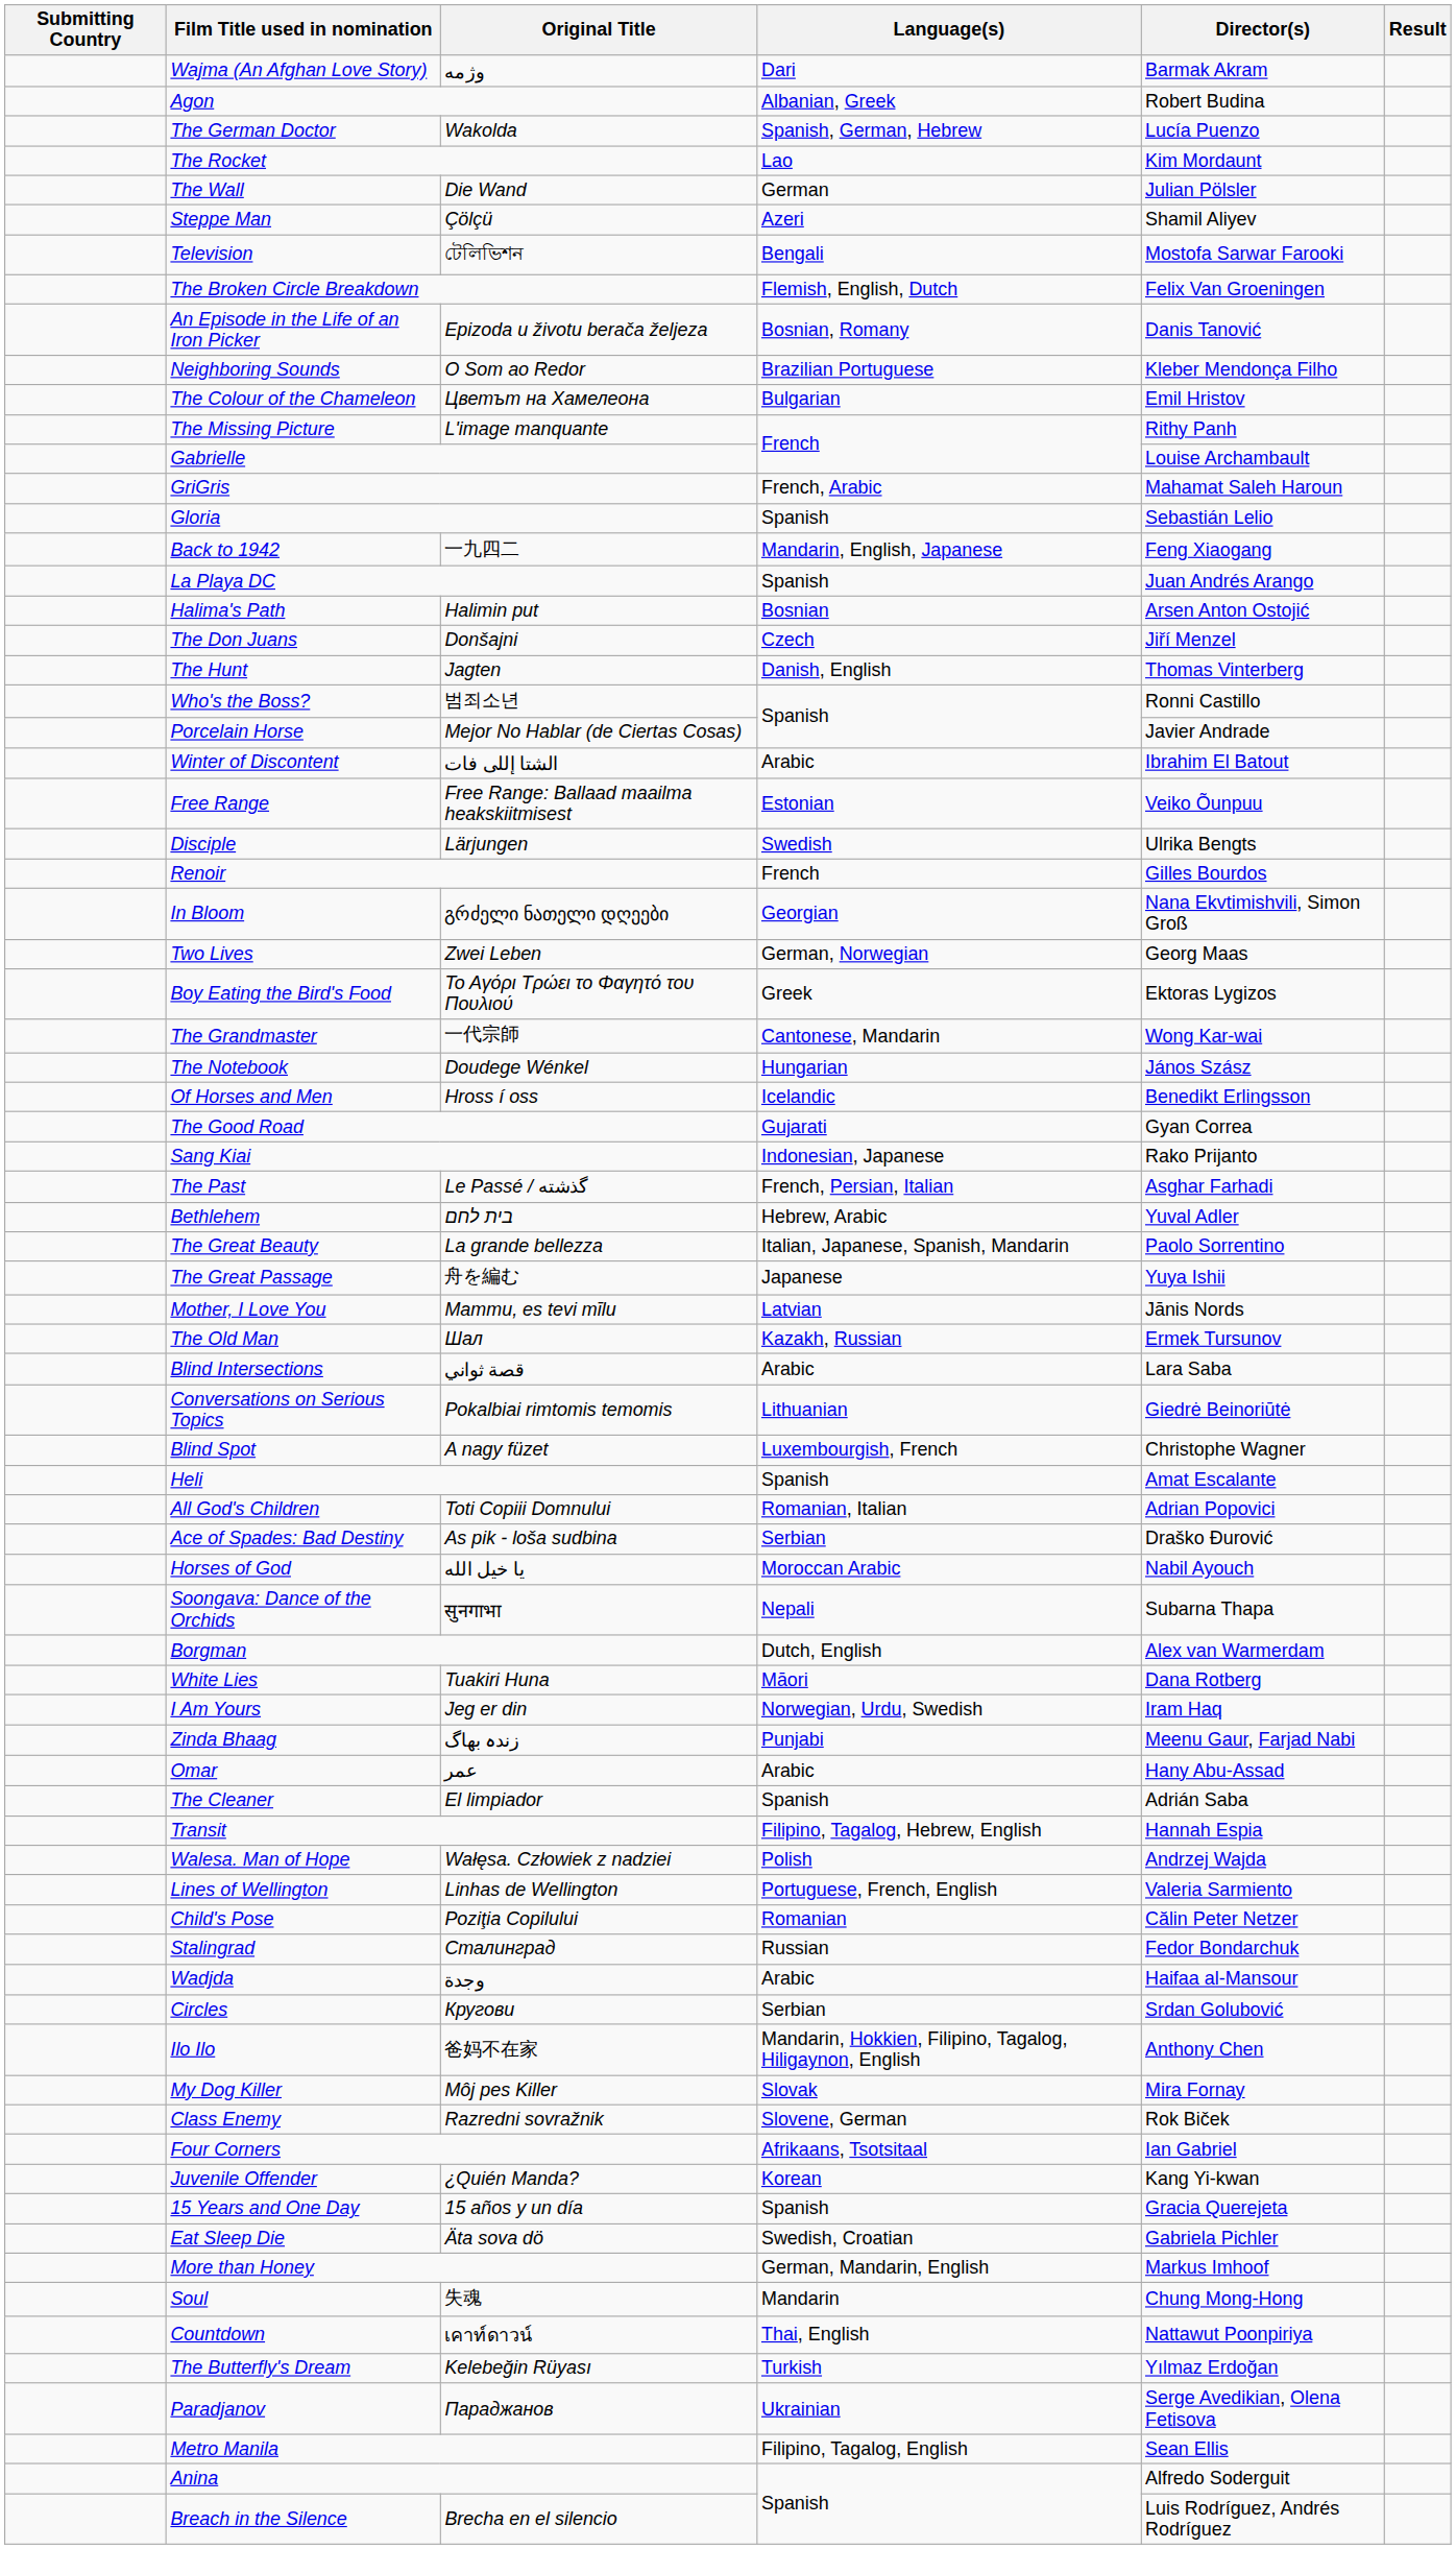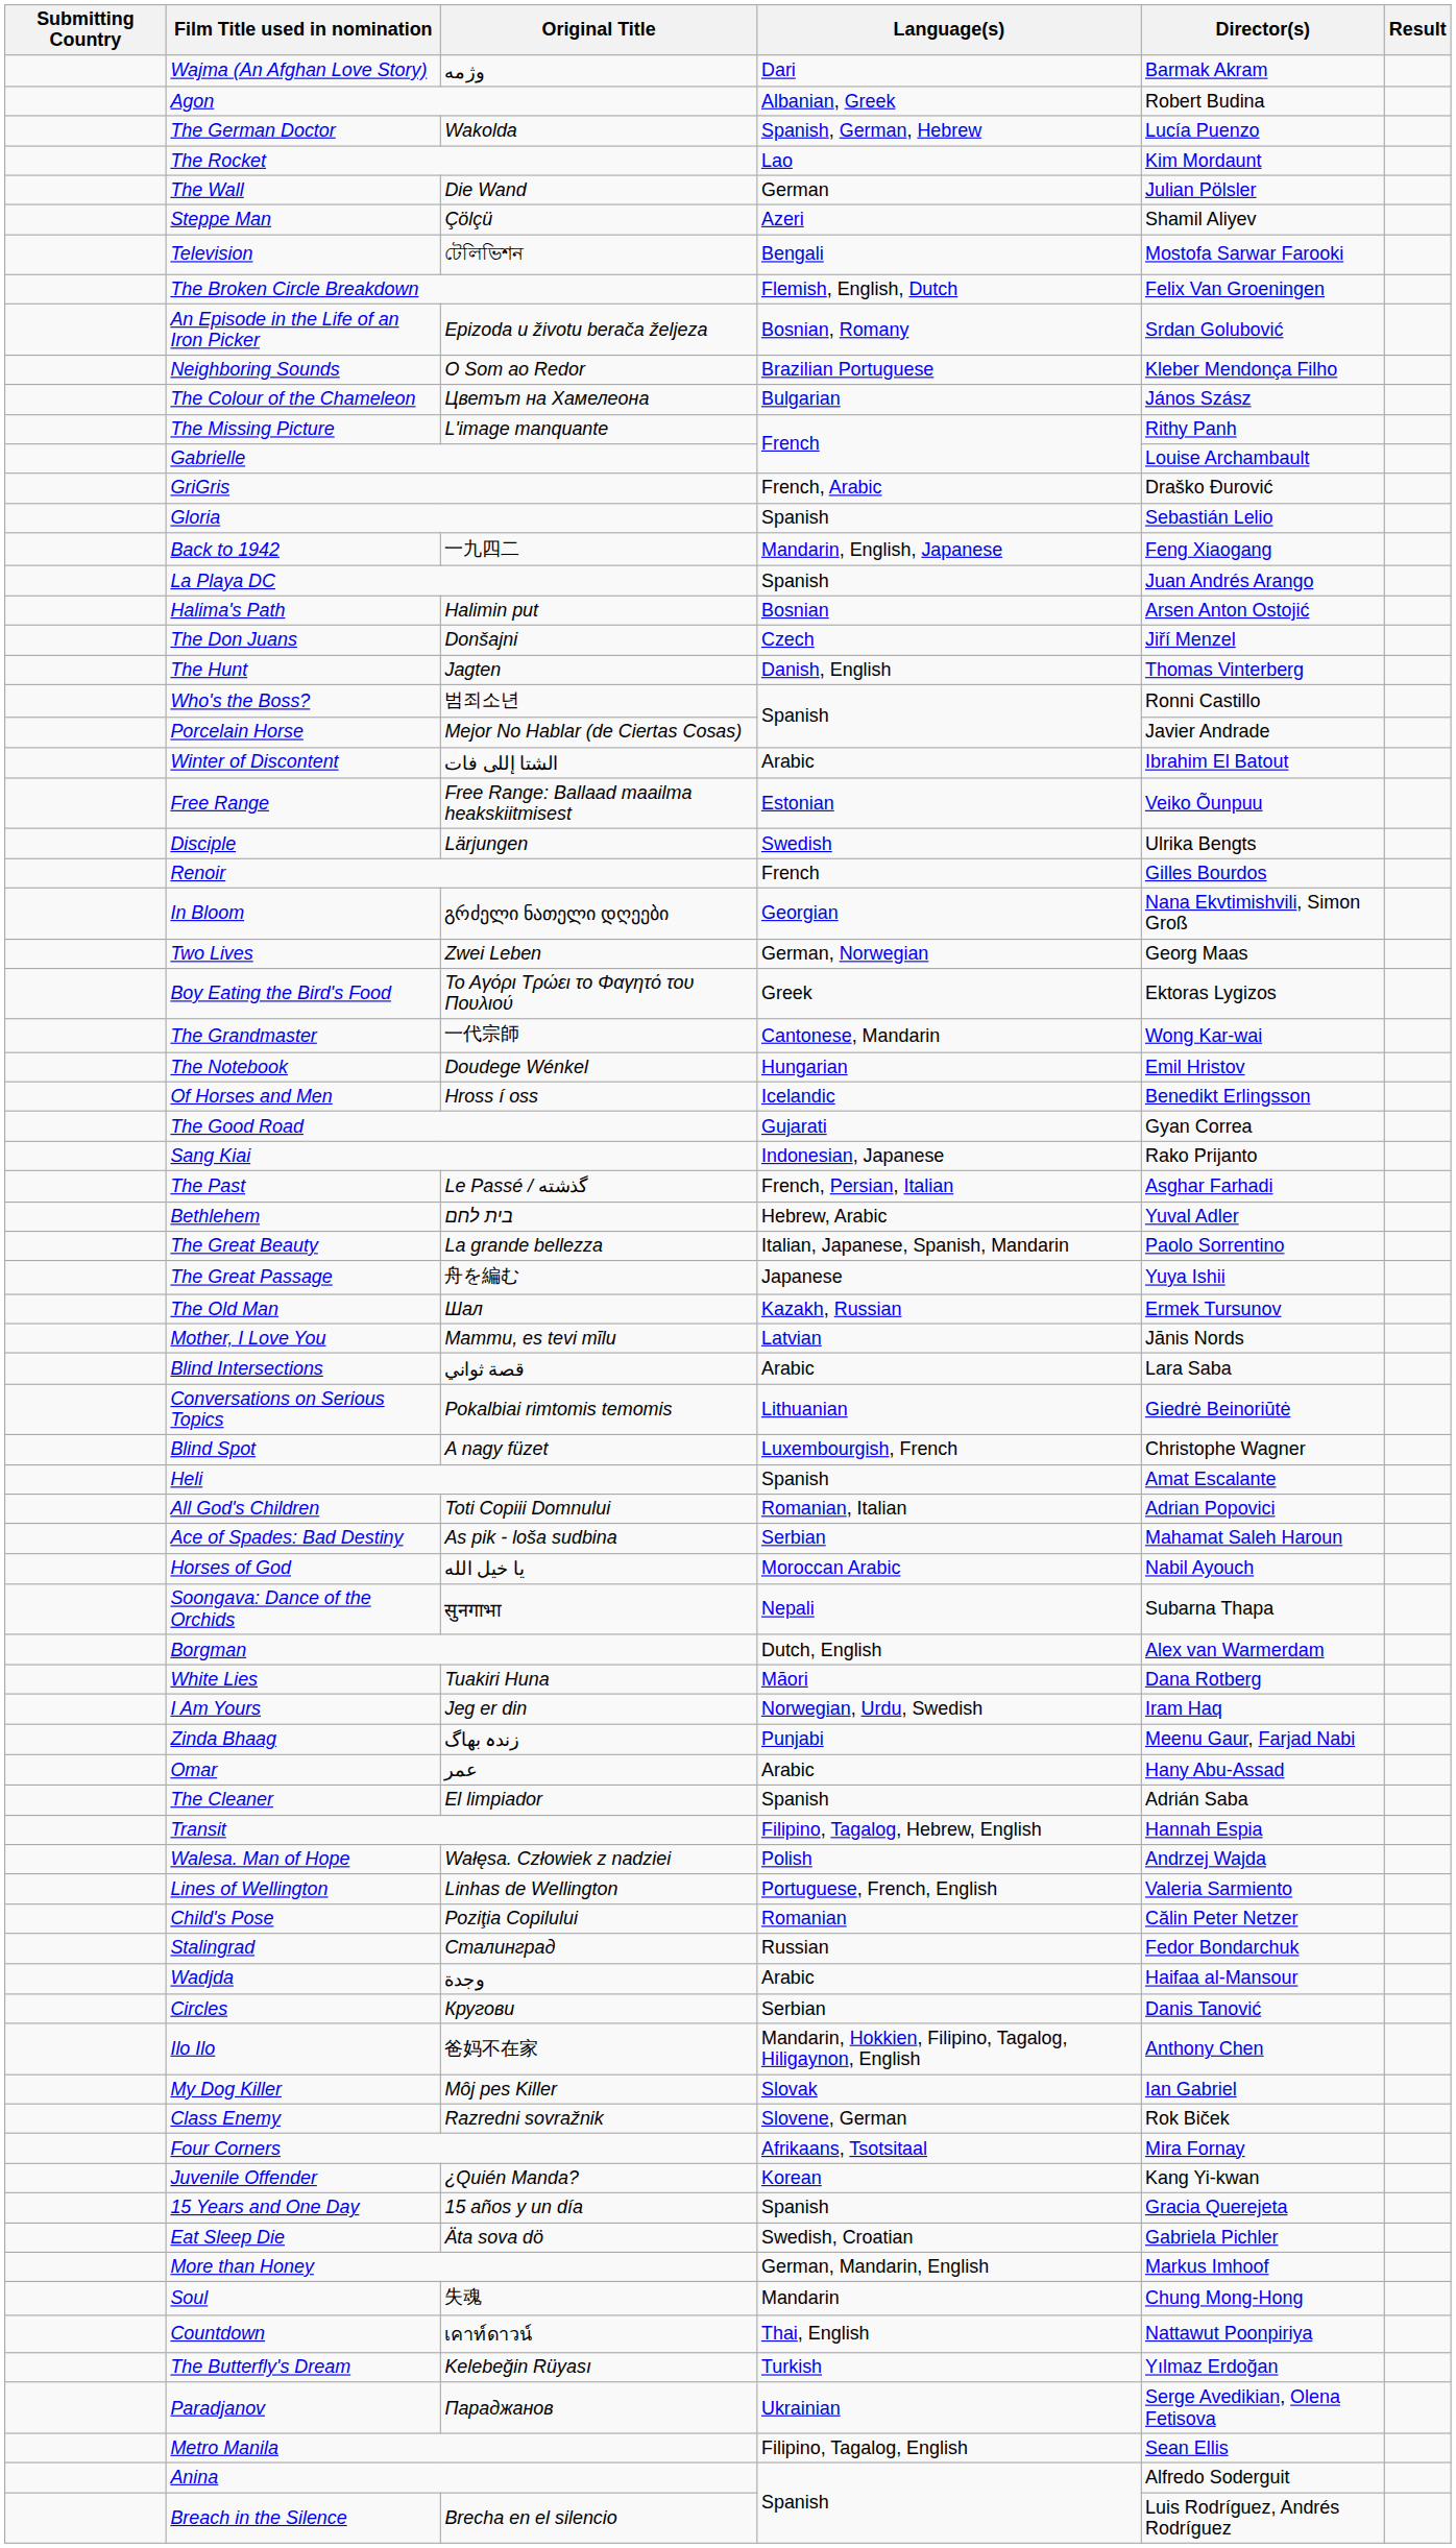An Episode in the Life of an Iron Picker | Director(s): Danis Tanović -> Srdan Golubović
The Colour of the Chameleon | Director(s): Emil Hristov -> János Szász
GriGris | Director(s): Mahamat Saleh Haroun -> Draško Đurović
The Notebook | Director(s): János Szász -> Emil Hristov
rows swapped: The Old Man <-> Mother, I Love You
Ace of Spades: Bad Destiny | Director(s): Draško Đurović -> Mahamat Saleh Haroun
Circles | Director(s): Srdan Golubović -> Danis Tanović
My Dog Killer | Director(s): Mira Fornay -> Ian Gabriel
Four Corners | Director(s): Ian Gabriel -> Mira Fornay
